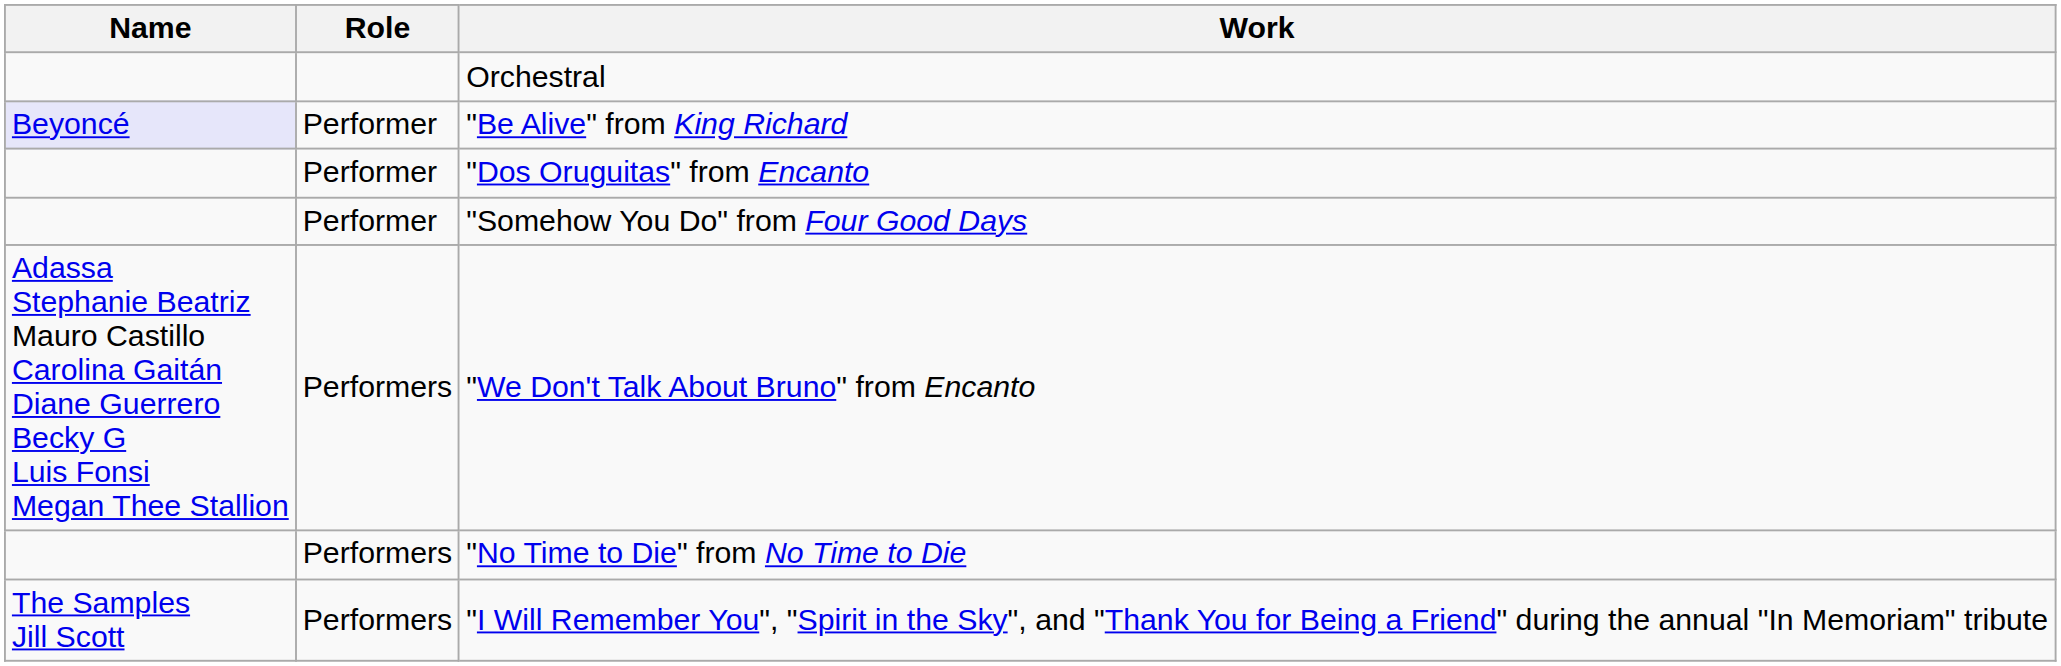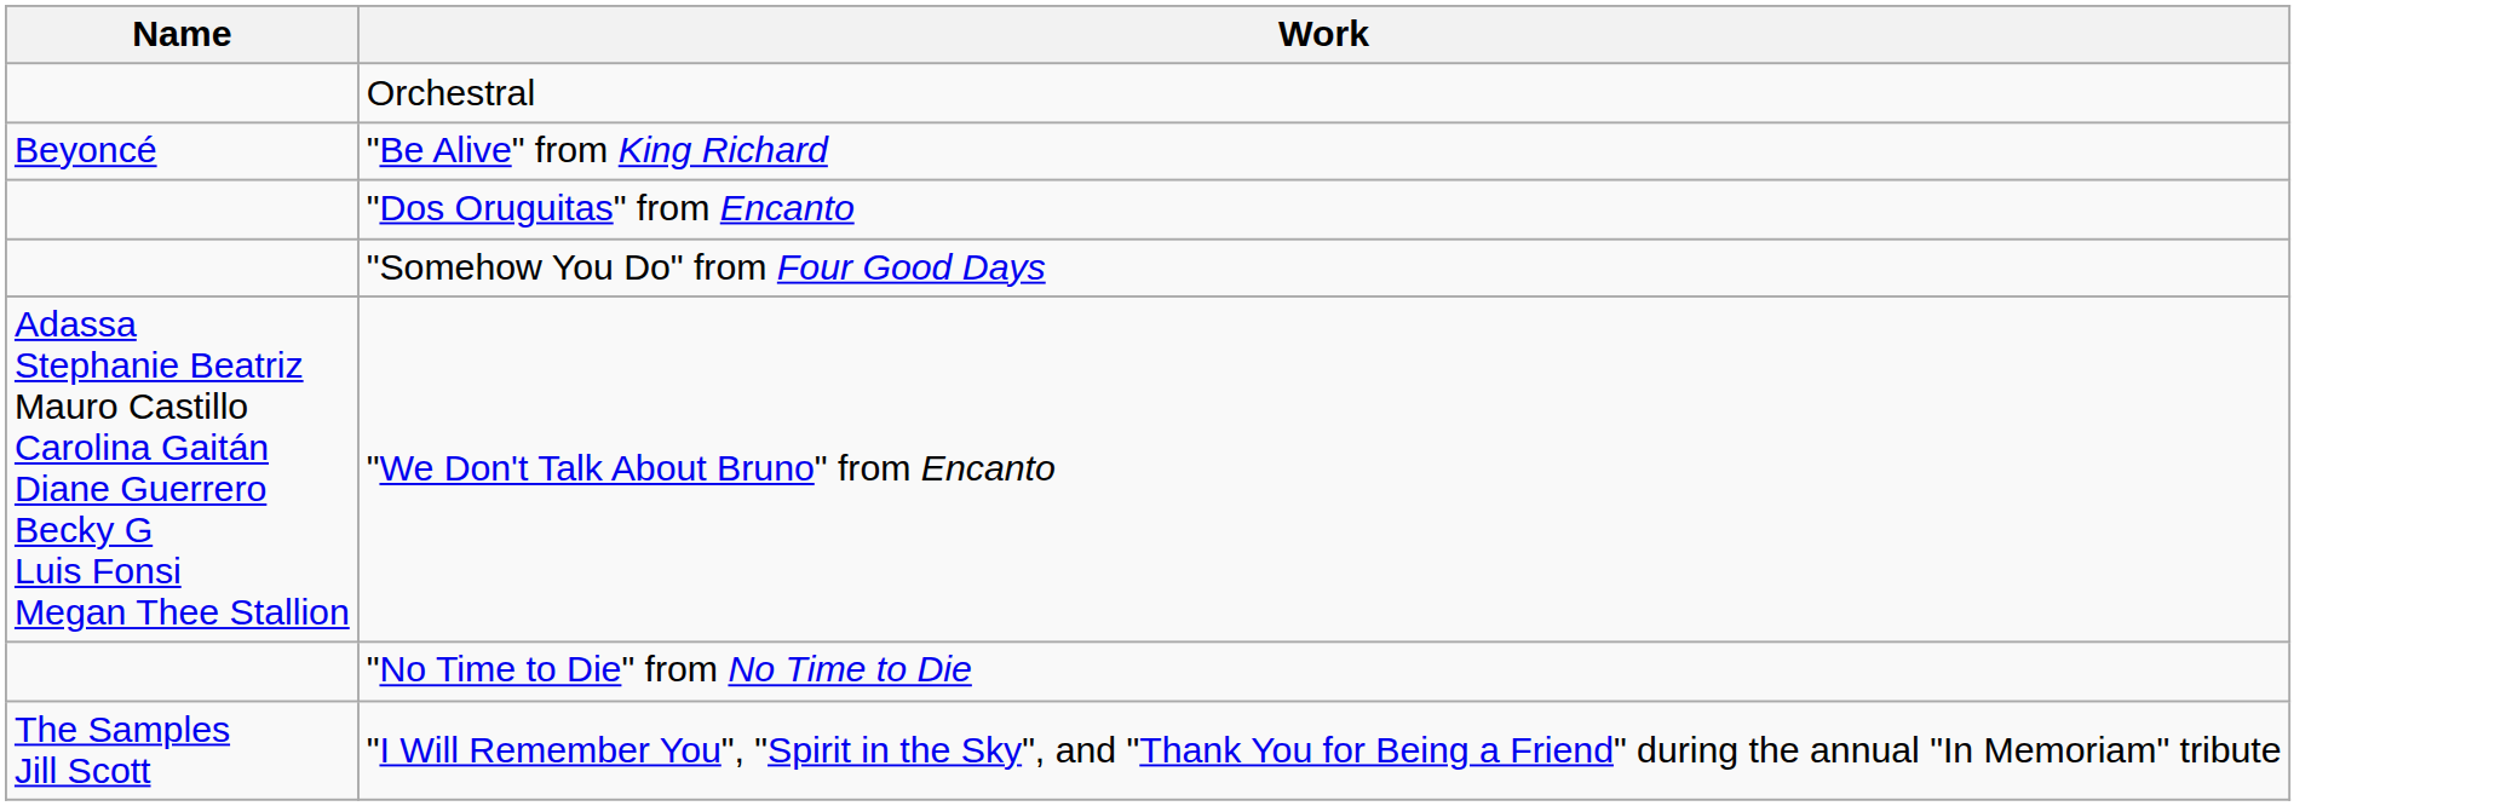- column: Role | Performer | Performer | Performer | Performers | Performers | Performers
"Be Alive" from King Richard | Name: lavender background -> no background
